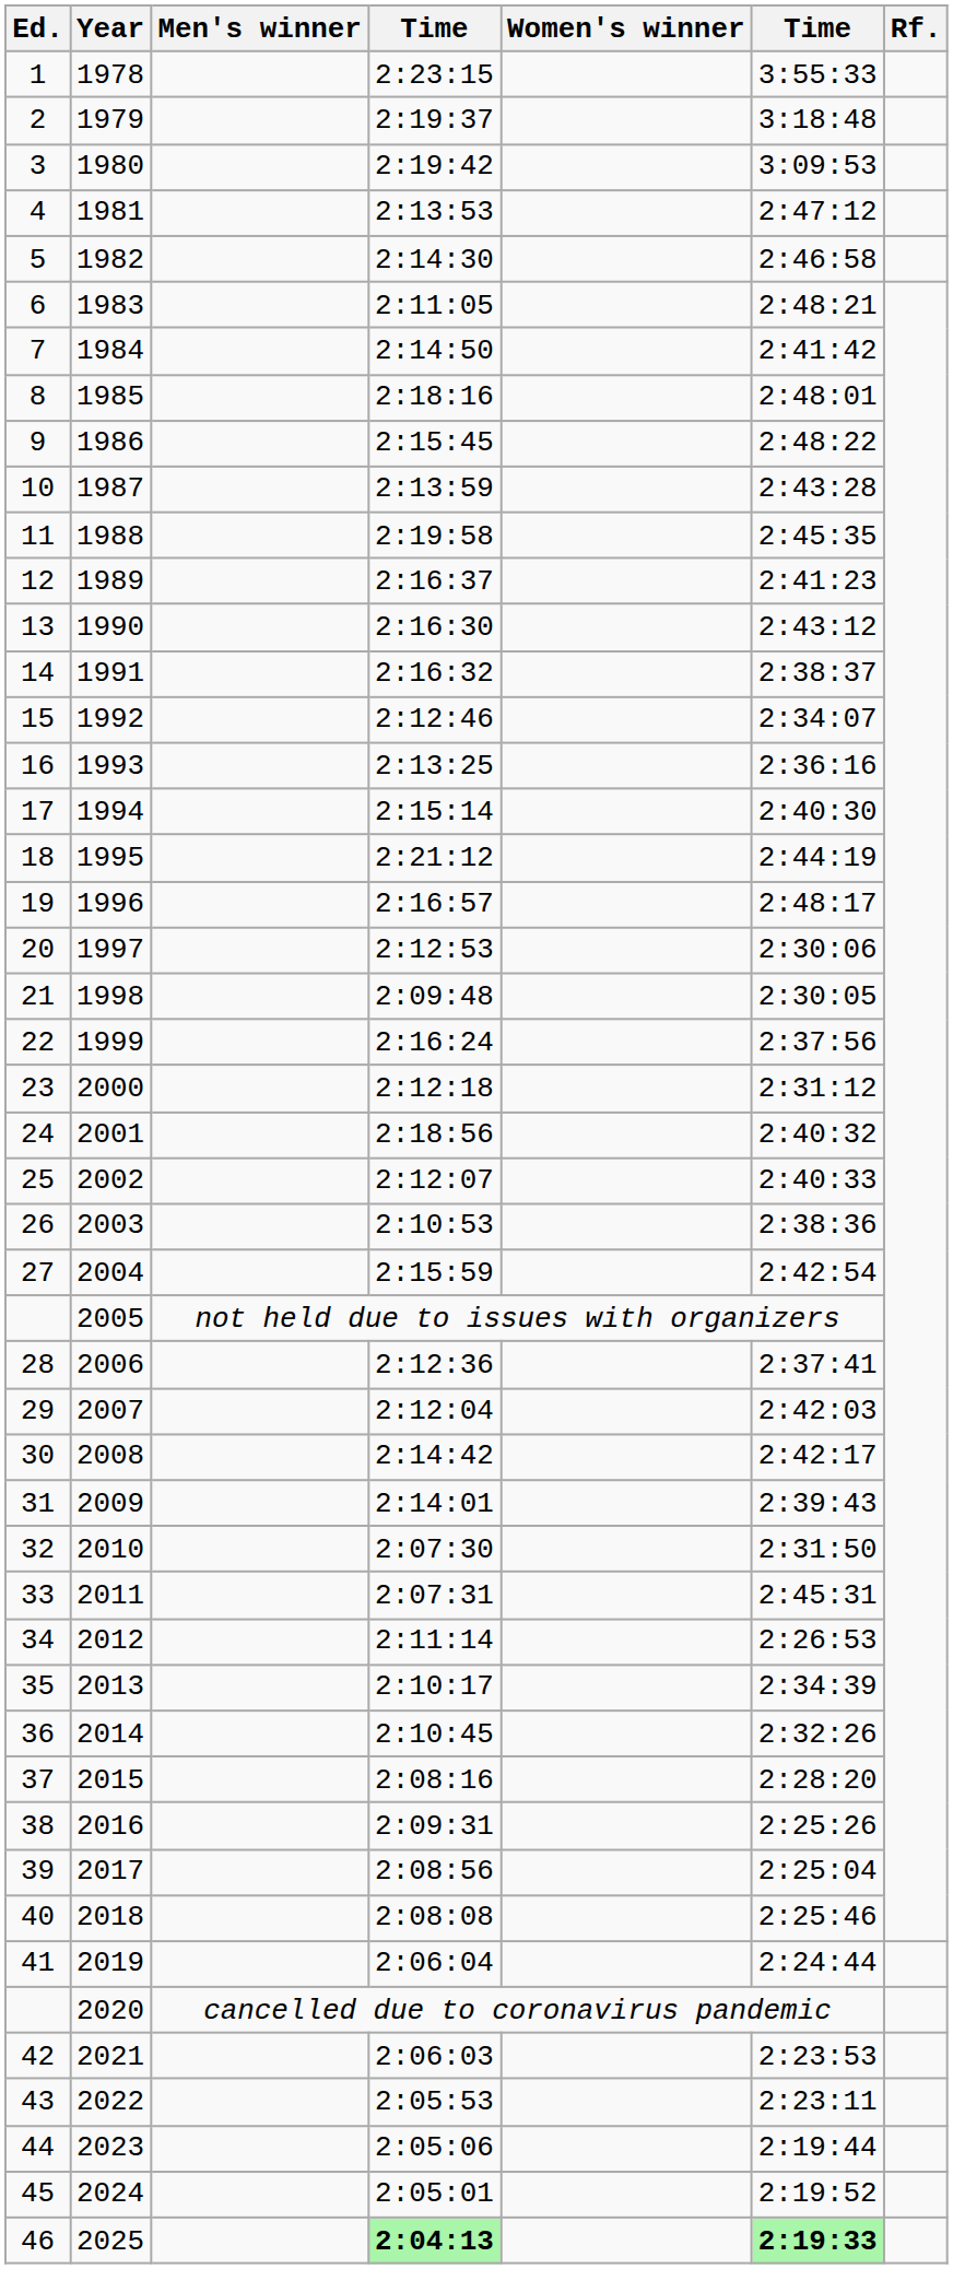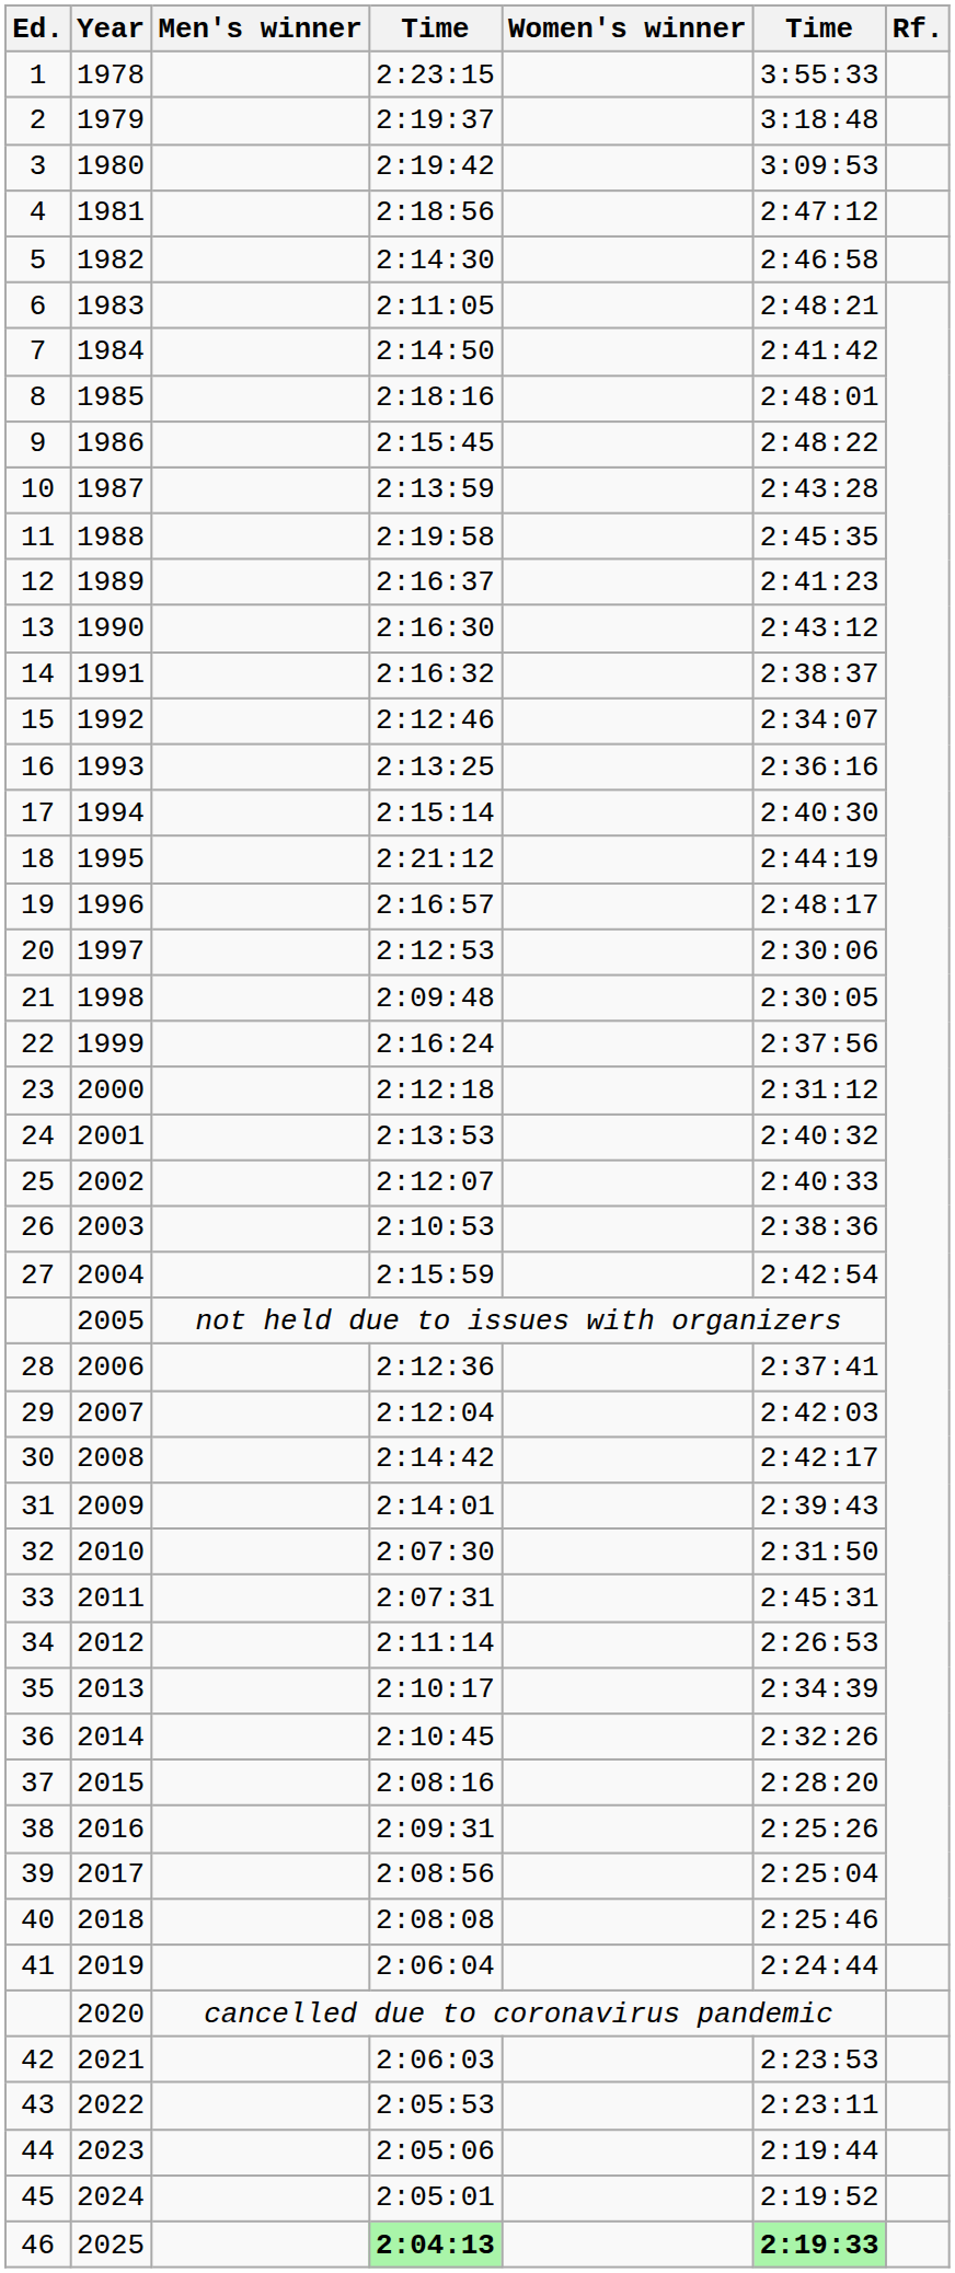1981 | column 4: 2:13:53 -> 2:18:56
2001 | column 4: 2:18:56 -> 2:13:53
